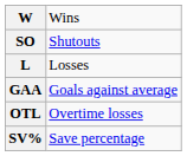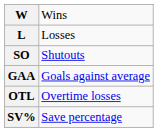rows swapped: SO <-> L
